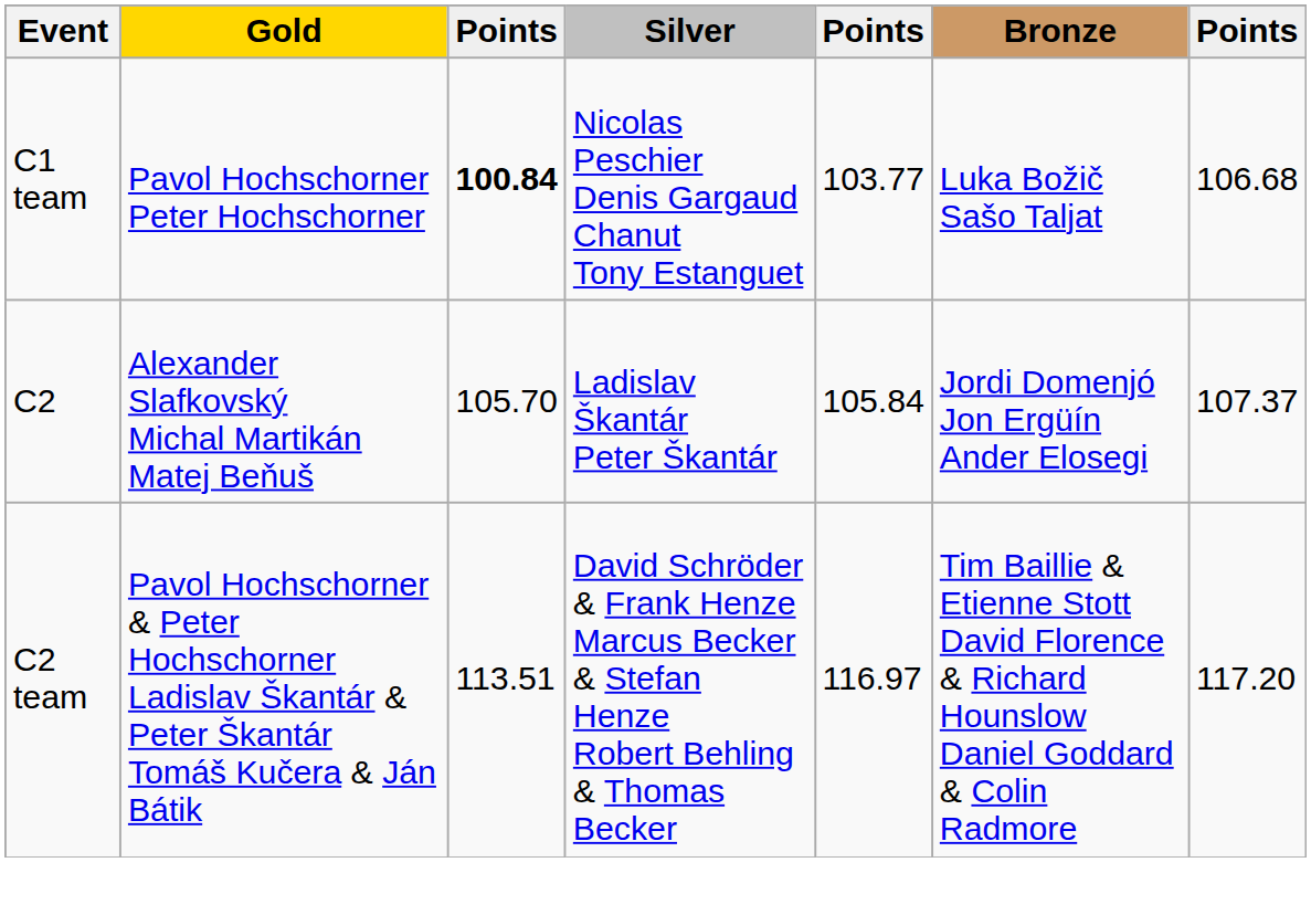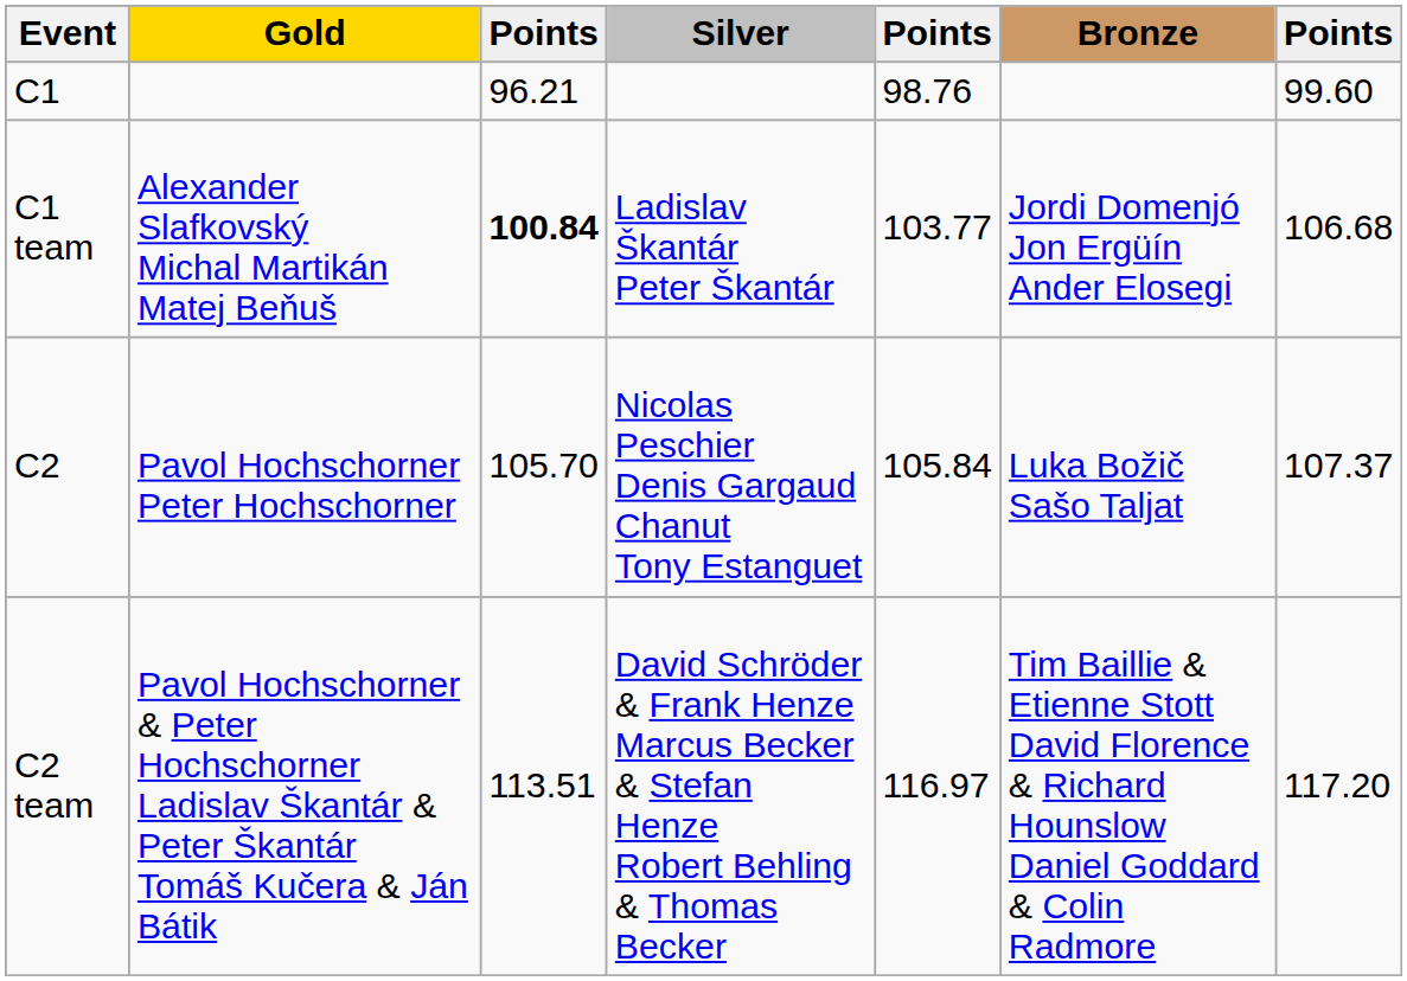+ row: C1 | 96.21 | 98.76 | 99.60
C1 team | Gold: Pavol Hochschorner Peter Hochschorner -> Alexander Slafkovský Michal Martikán Matej Beňuš
C1 team | Silver: Nicolas Peschier Denis Gargaud Chanut Tony Estanguet -> Ladislav Škantár Peter Škantár
C1 team | Bronze: Luka Božič Sašo Taljat -> Jordi Domenjó Jon Ergüín Ander Elosegi
C2 | Gold: Alexander Slafkovský Michal Martikán Matej Beňuš -> Pavol Hochschorner Peter Hochschorner
C2 | Silver: Ladislav Škantár Peter Škantár -> Nicolas Peschier Denis Gargaud Chanut Tony Estanguet
C2 | Bronze: Jordi Domenjó Jon Ergüín Ander Elosegi -> Luka Božič Sašo Taljat
